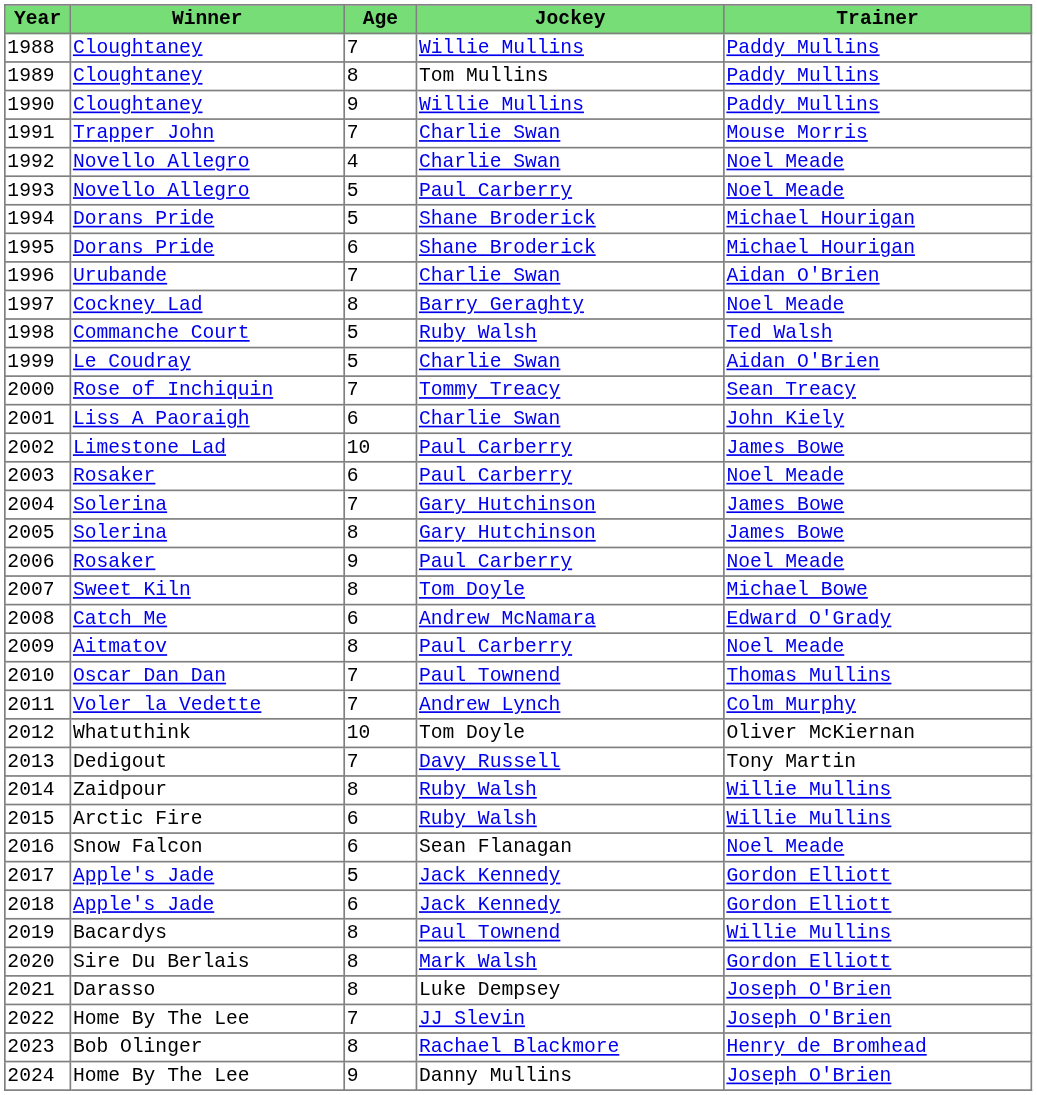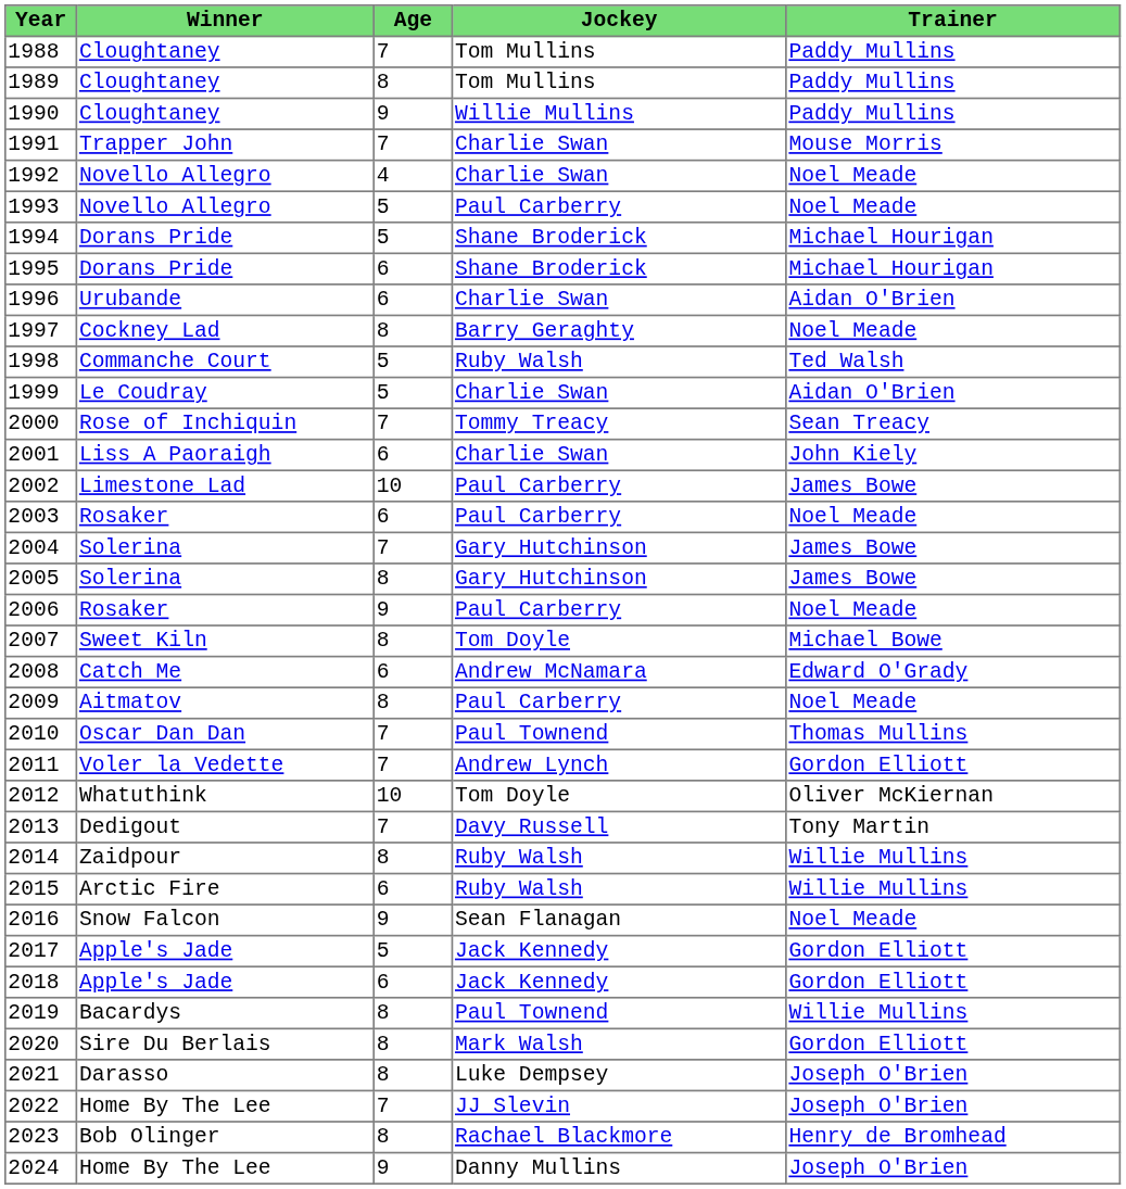1988 | Jockey: Willie Mullins -> Tom Mullins
1996 | Age: 7 -> 6
2011 | Trainer: Colm Murphy -> Gordon Elliott
2016 | Age: 6 -> 9
